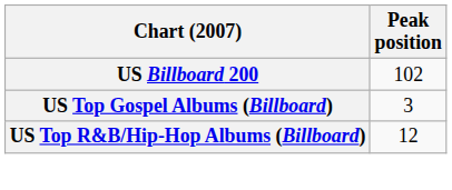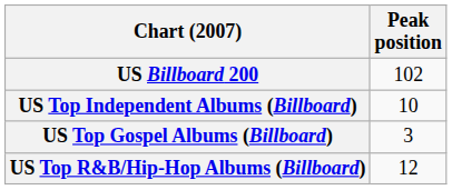+ row: US Top Independent Albums (Billboard) | 10
